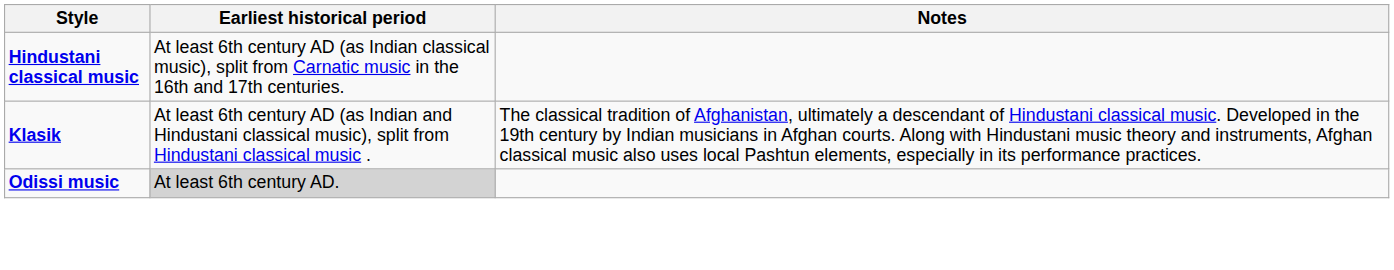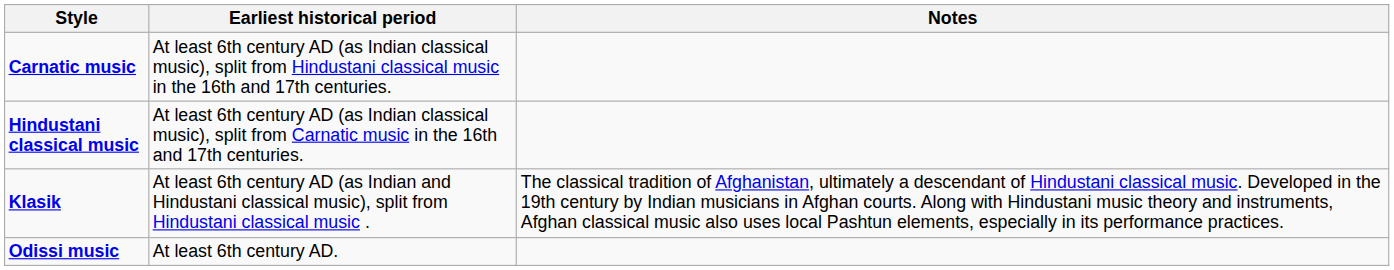+ row: Carnatic music | At least 6th century AD (as Indian classical music), split from Hindustani classical music in the 16th and 17th centuries.
Odissi music | Earliest historical period: lightgrey background -> no background
